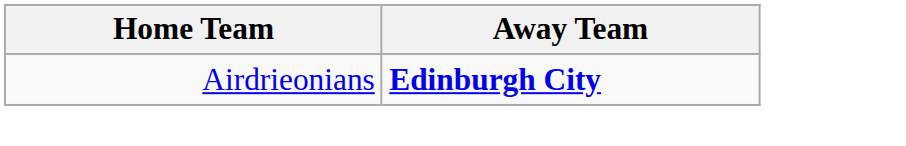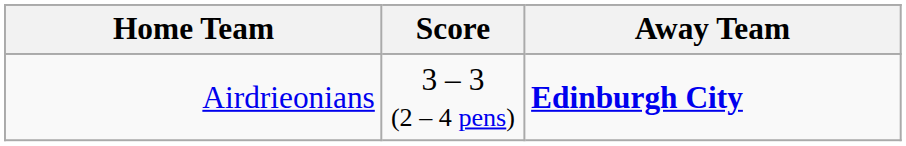+ column: Score | 3 – 3 (2 – 4 pens)
